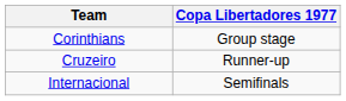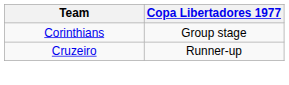- row: Internacional | Semifinals
